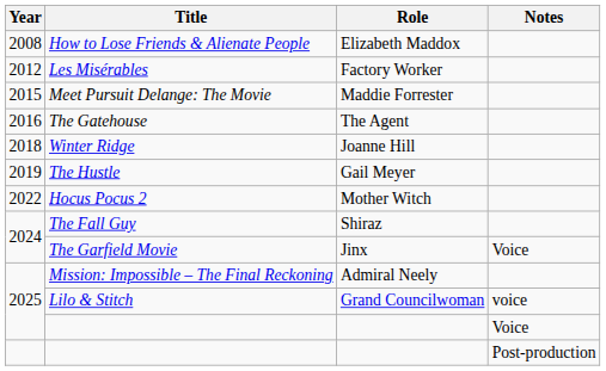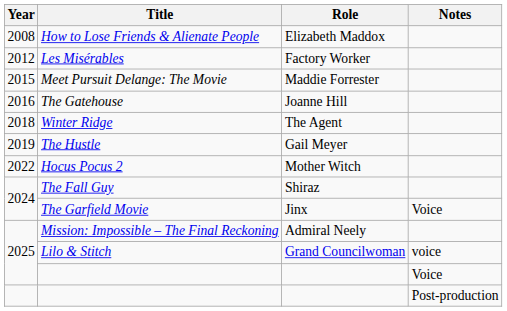The Gatehouse | Role: The Agent -> Joanne Hill
Winter Ridge | Role: Joanne Hill -> The Agent
